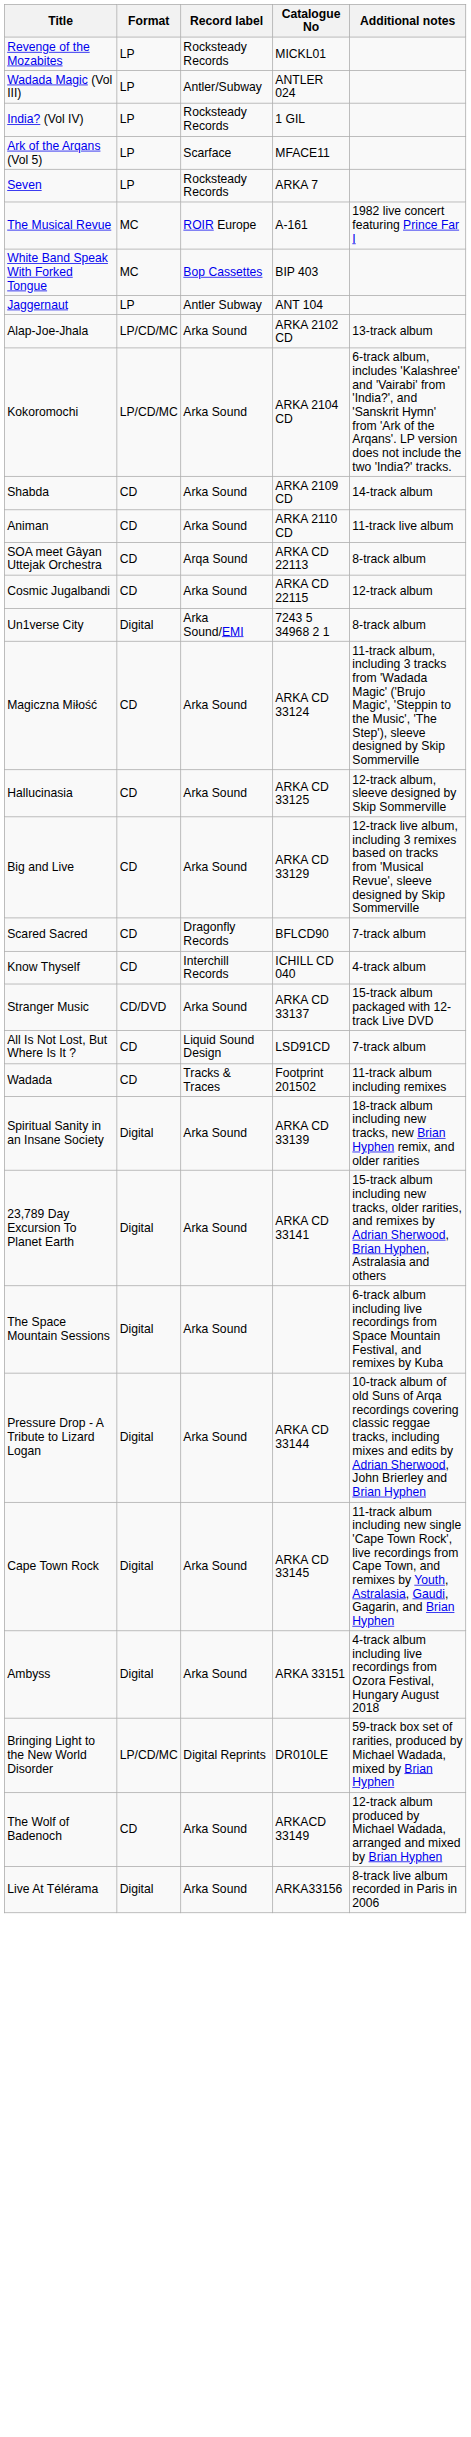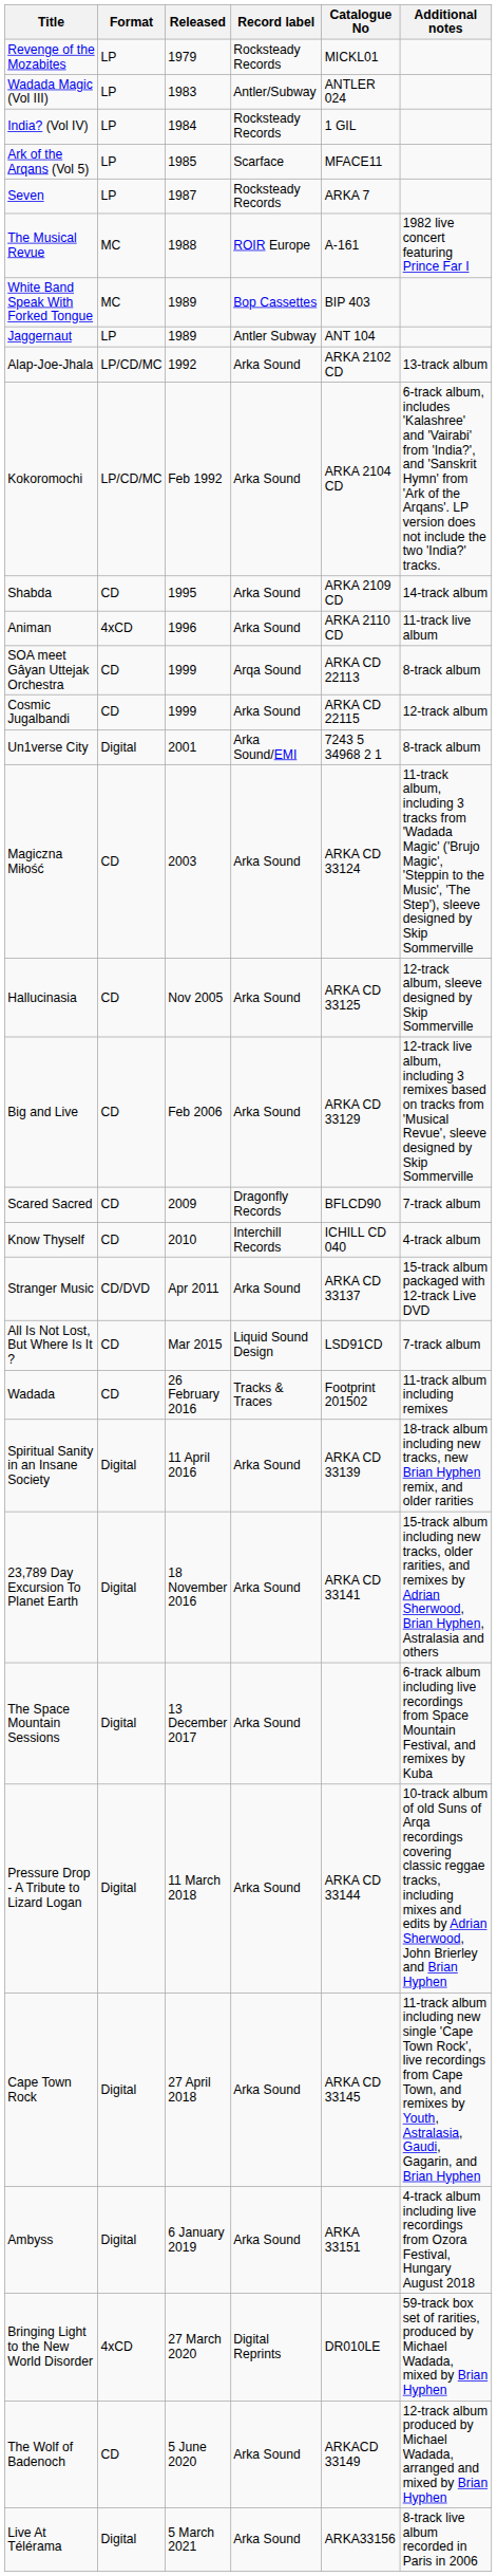+ column: Released | 1979 | 1983 | 1984 | 1985 | 1987 | 1988 | 1989 | 1989 | 1992 | Feb 1992 | 1995 | 1996 | 1999 | 1999 | 2001 | 2003 | Nov 2005 | Feb 2006 | 2009 | 2010 | Apr 2011 | Mar 2015 | 26 February 2016 | 11 April 2016 | 18 November 2016 | 13 December 2017 | 11 March 2018 | 27 April 2018 | 6 January 2019 | 27 March 2020 | 5 June 2020 | 5 March 2021
Animan | Format: CD -> 4xCD
Bringing Light to the New World Disorder | Format: LP/CD/MC -> 4xCD
